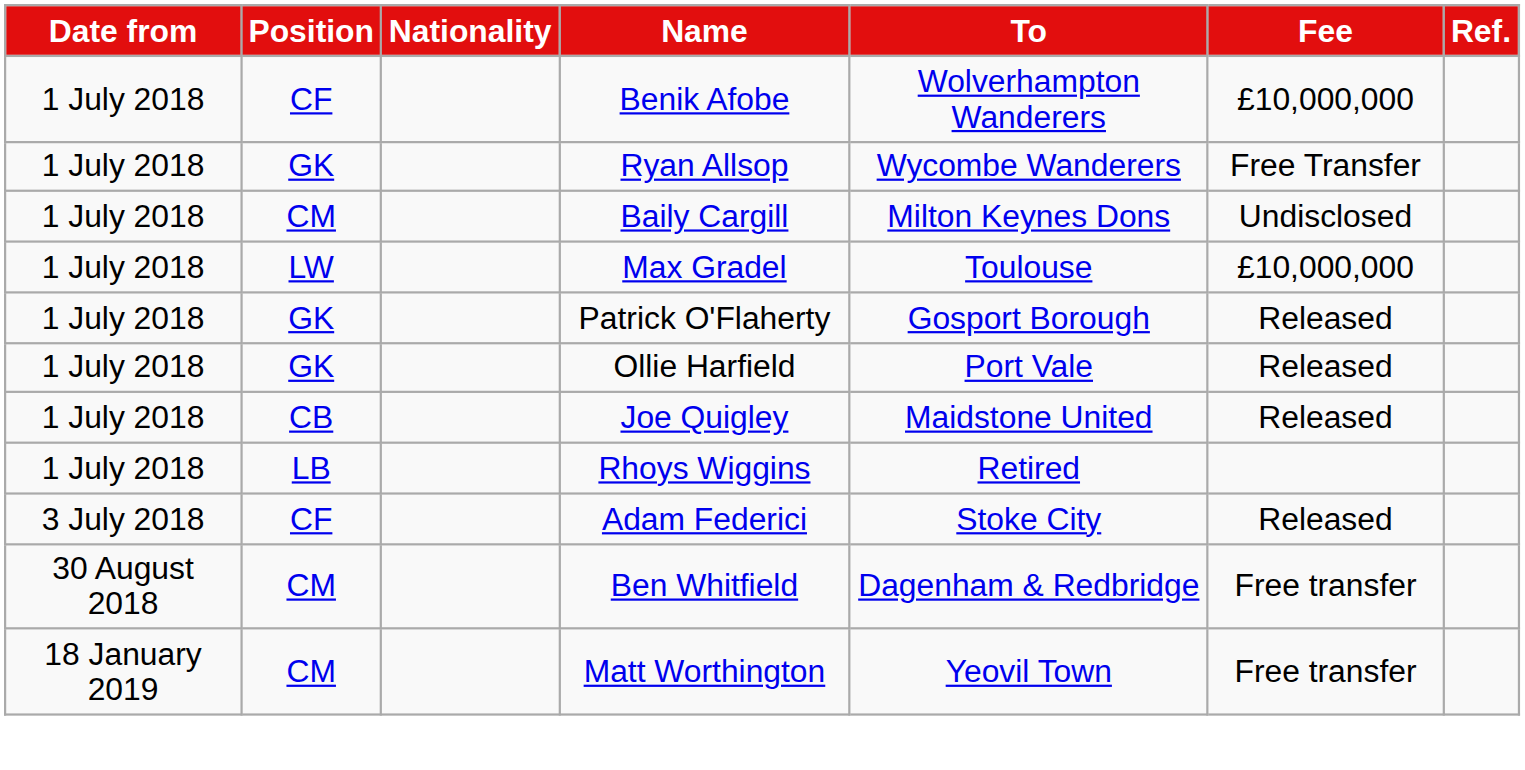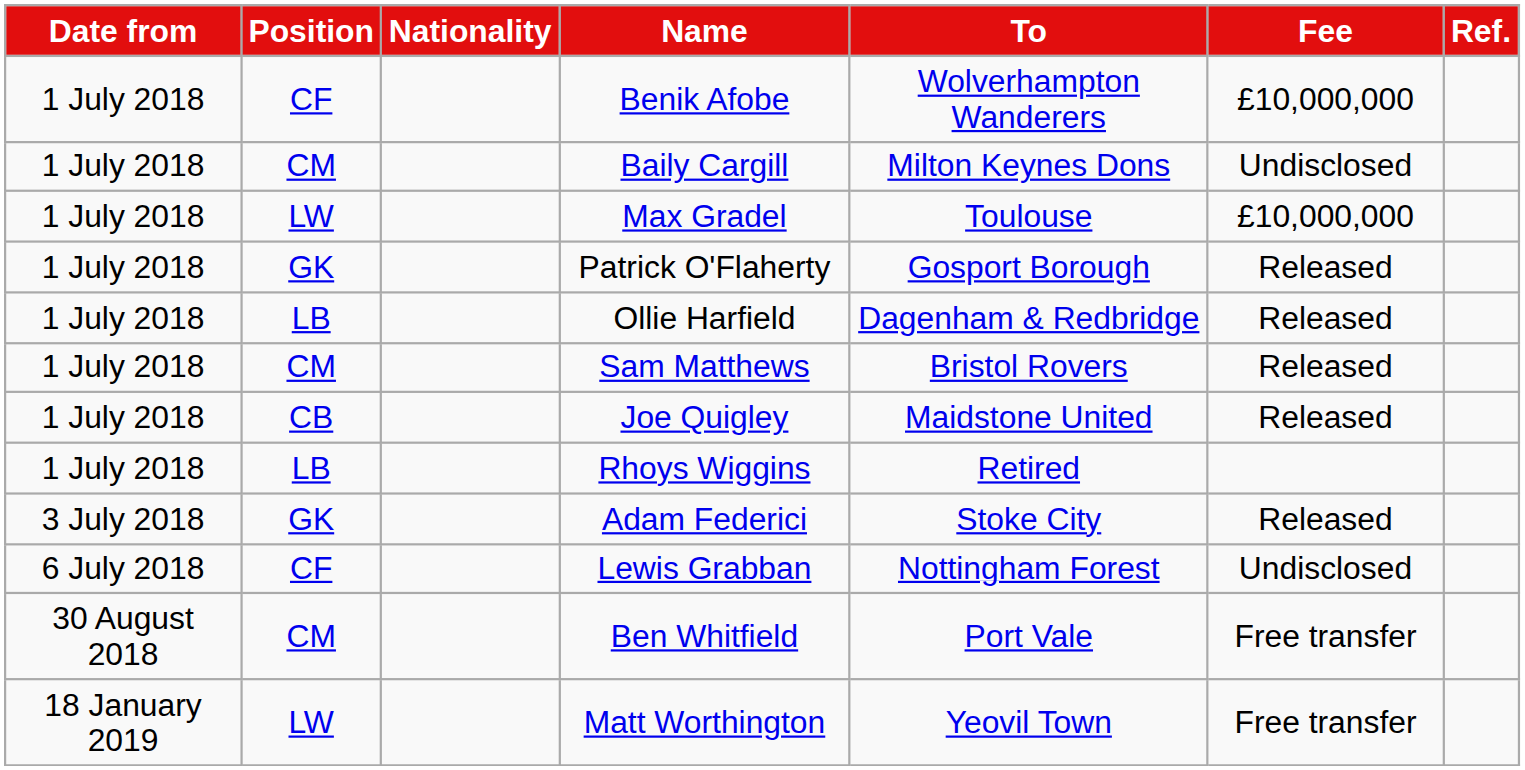- row: 1 July 2018 | GK | Ryan Allsop | Wycombe Wanderers | Free Transfer
Ollie Harfield | Position: GK -> LB
Ollie Harfield | To: Port Vale -> Dagenham & Redbridge
+ row: 1 July 2018 | CM | Sam Matthews | Bristol Rovers | Released
Adam Federici | Position: CF -> GK
+ row: 6 July 2018 | CF | Lewis Grabban | Nottingham Forest | Undisclosed
Ben Whitfield | To: Dagenham & Redbridge -> Port Vale
Matt Worthington | Position: CM -> LW
